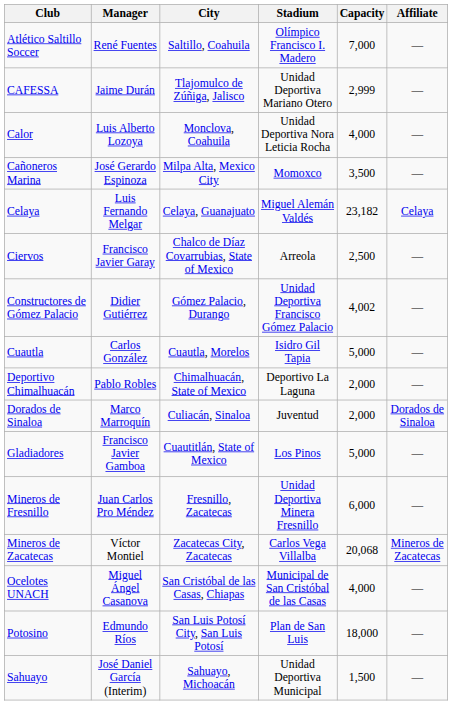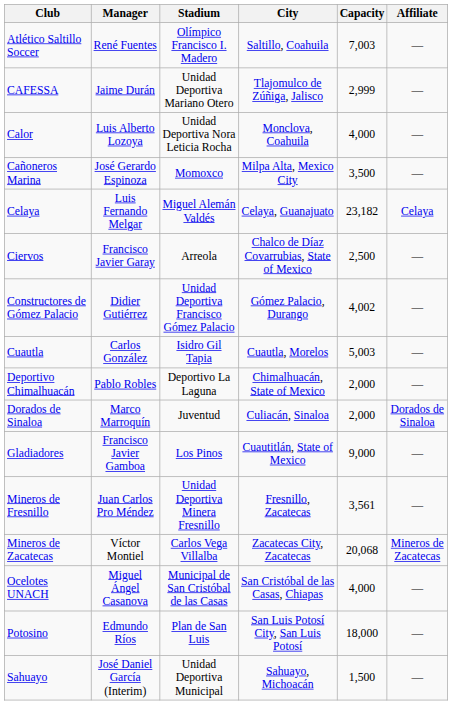columns swapped: City <-> Stadium
Atlético Saltillo Soccer | Capacity: 7,000 -> 7,003
Cuautla | Capacity: 5,000 -> 5,003
Gladiadores | Capacity: 5,000 -> 9,000
Mineros de Fresnillo | Capacity: 6,000 -> 3,561
